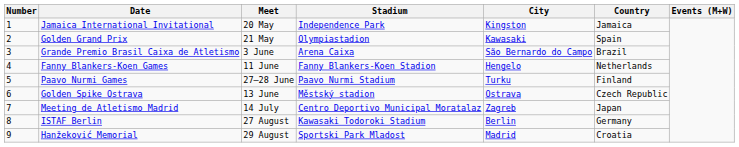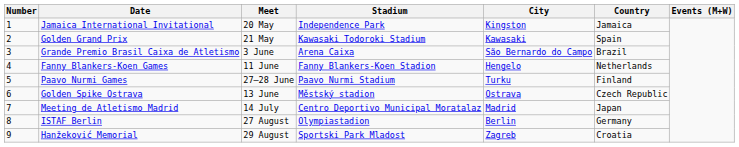Golden Grand Prix | Stadium: Olympiastadion -> Kawasaki Todoroki Stadium
Meeting de Atletismo Madrid | City: Zagreb -> Madrid
ISTAF Berlin | Stadium: Kawasaki Todoroki Stadium -> Olympiastadion
Hanžeković Memorial | City: Madrid -> Zagreb
